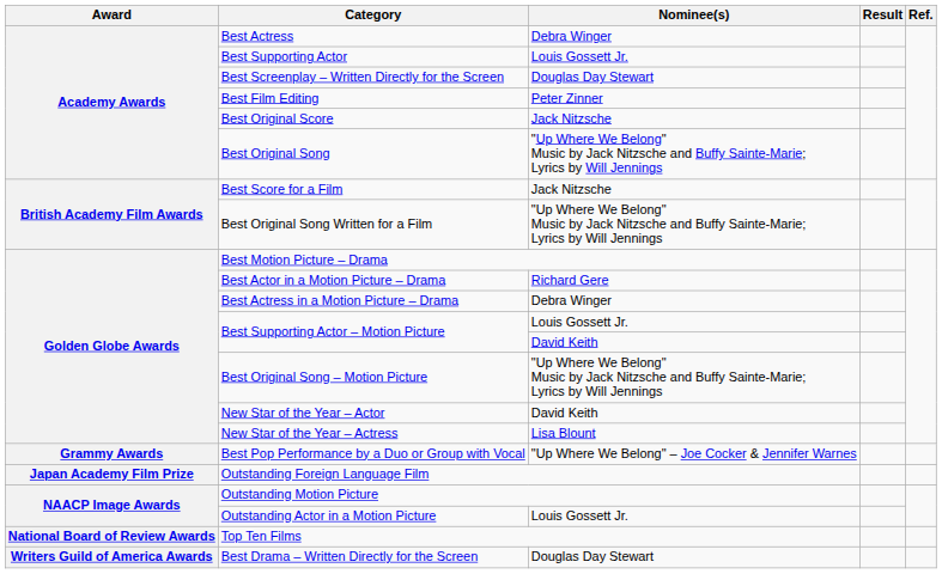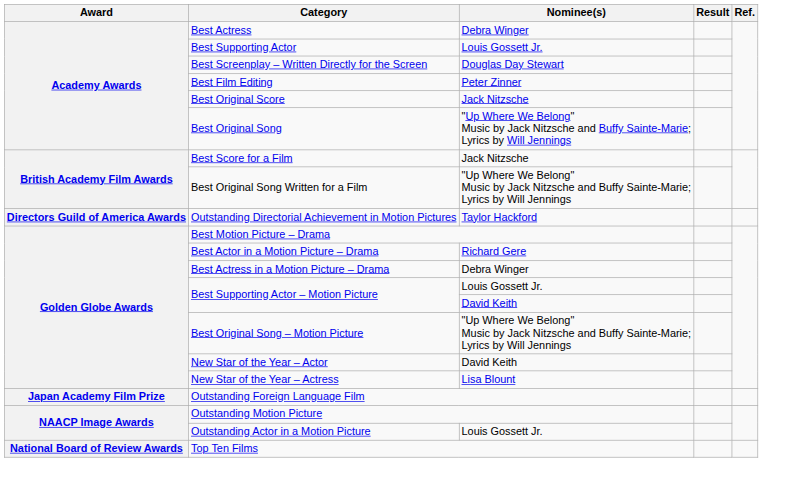+ row: Directors Guild of America Awards | Outstanding Directorial Achievement in Motion Pictures | Taylor Hackford
- row: Grammy Awards | Best Pop Performance by a Duo or Group with Vocal | "Up Where We Belong" – Joe Cocker & Jennifer Warnes
- row: Writers Guild of America Awards | Best Drama – Written Directly for the Screen | Douglas Day Stewart
